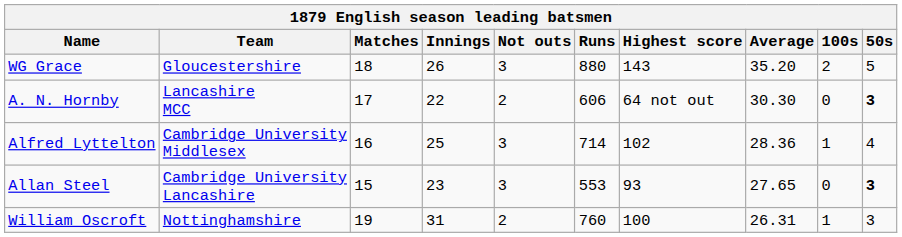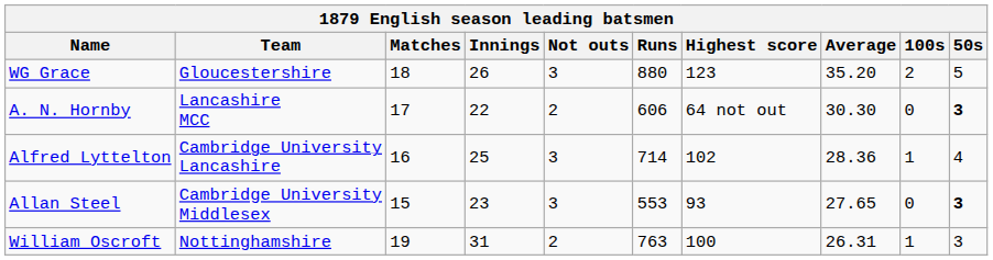WG Grace | Highest score: 143 -> 123
Alfred Lyttelton | Team: Cambridge University Middlesex -> Cambridge University Lancashire
Allan Steel | Team: Cambridge University Lancashire -> Cambridge University Middlesex
William Oscroft | Runs: 760 -> 763
